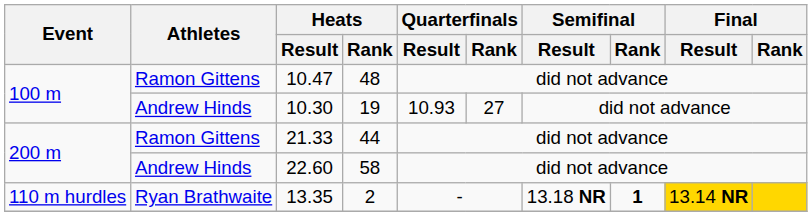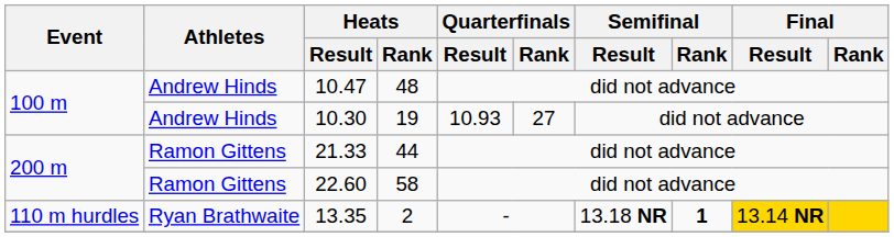10.47 | Athletes: Ramon Gittens -> Andrew Hinds
22.60 | Athletes: Andrew Hinds -> Ramon Gittens
